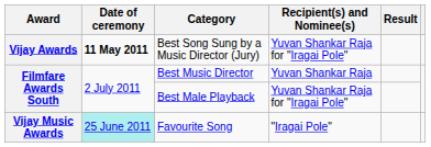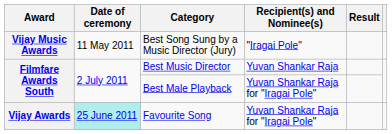Best Song Sung by a Music Director (Jury) | Award: Vijay Awards -> Vijay Music Awards
Best Song Sung by a Music Director (Jury) | Date of ceremony: bold -> normal
Best Song Sung by a Music Director (Jury) | Recipient(s) and Nominee(s): Yuvan Shankar Raja for "Iragai Pole" -> "Iragai Pole"
Favourite Song | Award: Vijay Music Awards -> Vijay Awards
Favourite Song | Recipient(s) and Nominee(s): "Iragai Pole" -> Yuvan Shankar Raja for "Iragai Pole"
